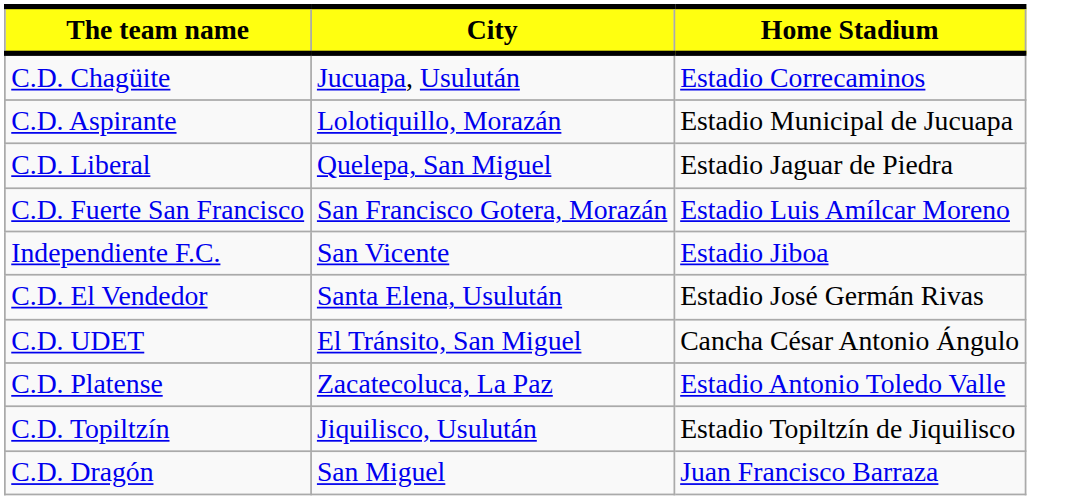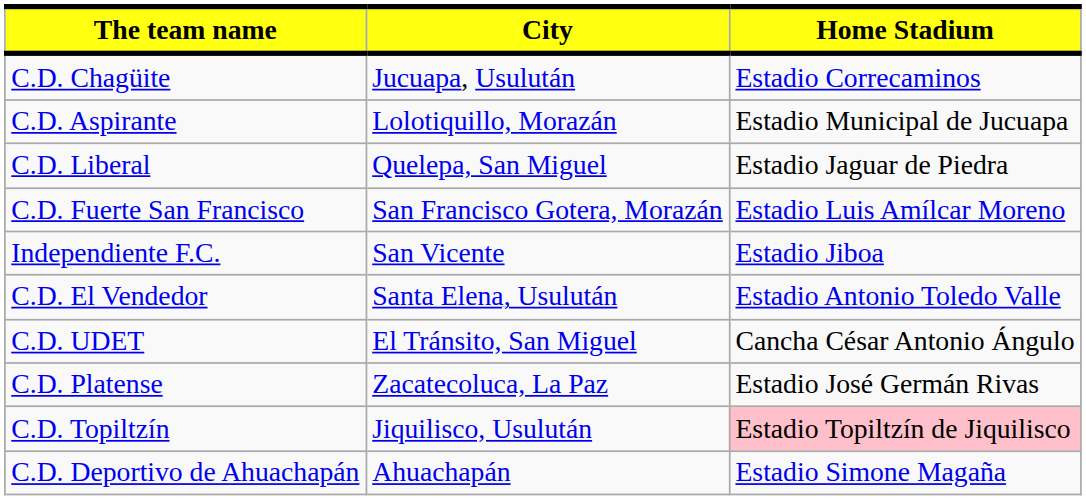C.D. El Vendedor | Home Stadium: Estadio José Germán Rivas -> Estadio Antonio Toledo Valle
C.D. Platense | Home Stadium: Estadio Antonio Toledo Valle -> Estadio José Germán Rivas
C.D. Topiltzín | Home Stadium: no background -> pink background
- row: C.D. Dragón | San Miguel | Juan Francisco Barraza
+ row: C.D. Deportivo de Ahuachapán | Ahuachapán | Estadio Simone Magaña
